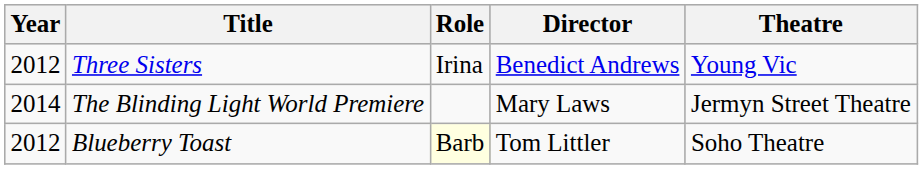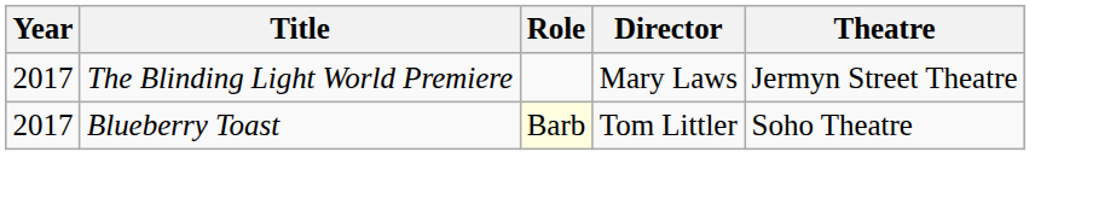- row: 2012 | Three Sisters | Irina | Benedict Andrews | Young Vic
The Blinding Light World Premiere | Year: 2014 -> 2017
Blueberry Toast | Year: 2012 -> 2017
